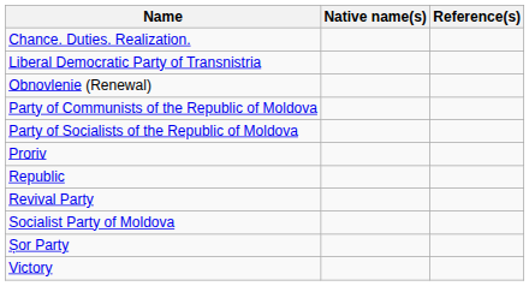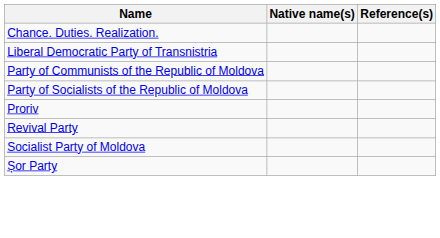- row: Obnovlenie (Renewal)
- row: Republic
- row: Victory
